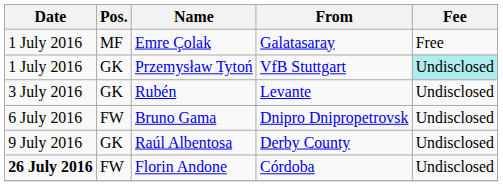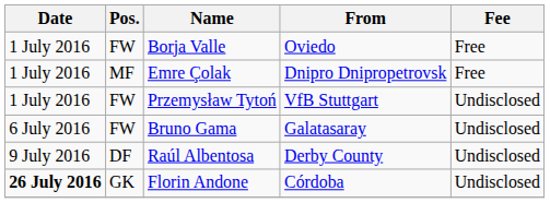+ row: 1 July 2016 | FW | Borja Valle | Oviedo | Free
Emre Çolak | From: Galatasaray -> Dnipro Dnipropetrovsk
Przemysław Tytoń | Pos.: GK -> FW
Przemysław Tytoń | Fee: paleturquoise background -> no background
- row: 3 July 2016 | GK | Rubén | Levante | Undisclosed
Bruno Gama | From: Dnipro Dnipropetrovsk -> Galatasaray
Raúl Albentosa | Pos.: GK -> DF
Florin Andone | Pos.: FW -> GK
